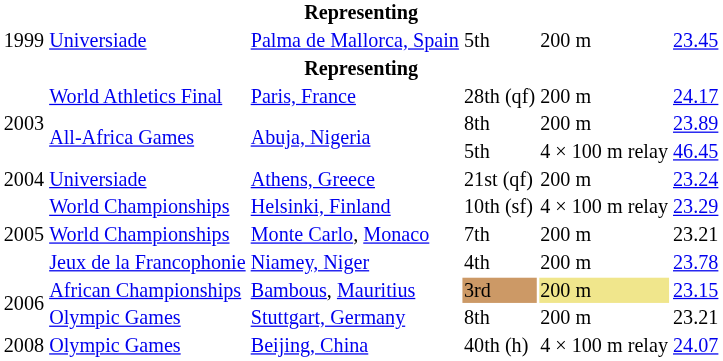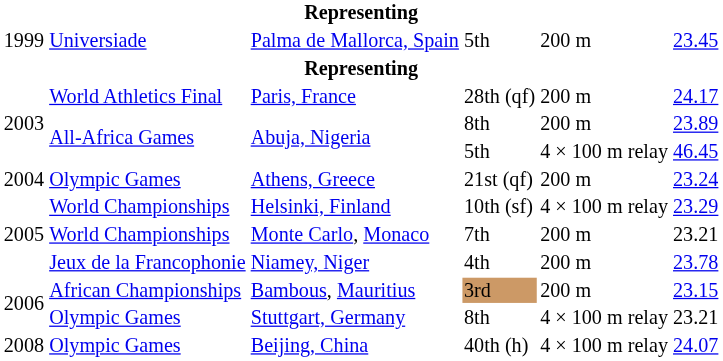Athens, Greece | column 2: Universiade -> Olympic Games
Bambous, Mauritius | column 5: khaki background -> no background
Stuttgart, Germany | column 5: 200 m -> 4 × 100 m relay
